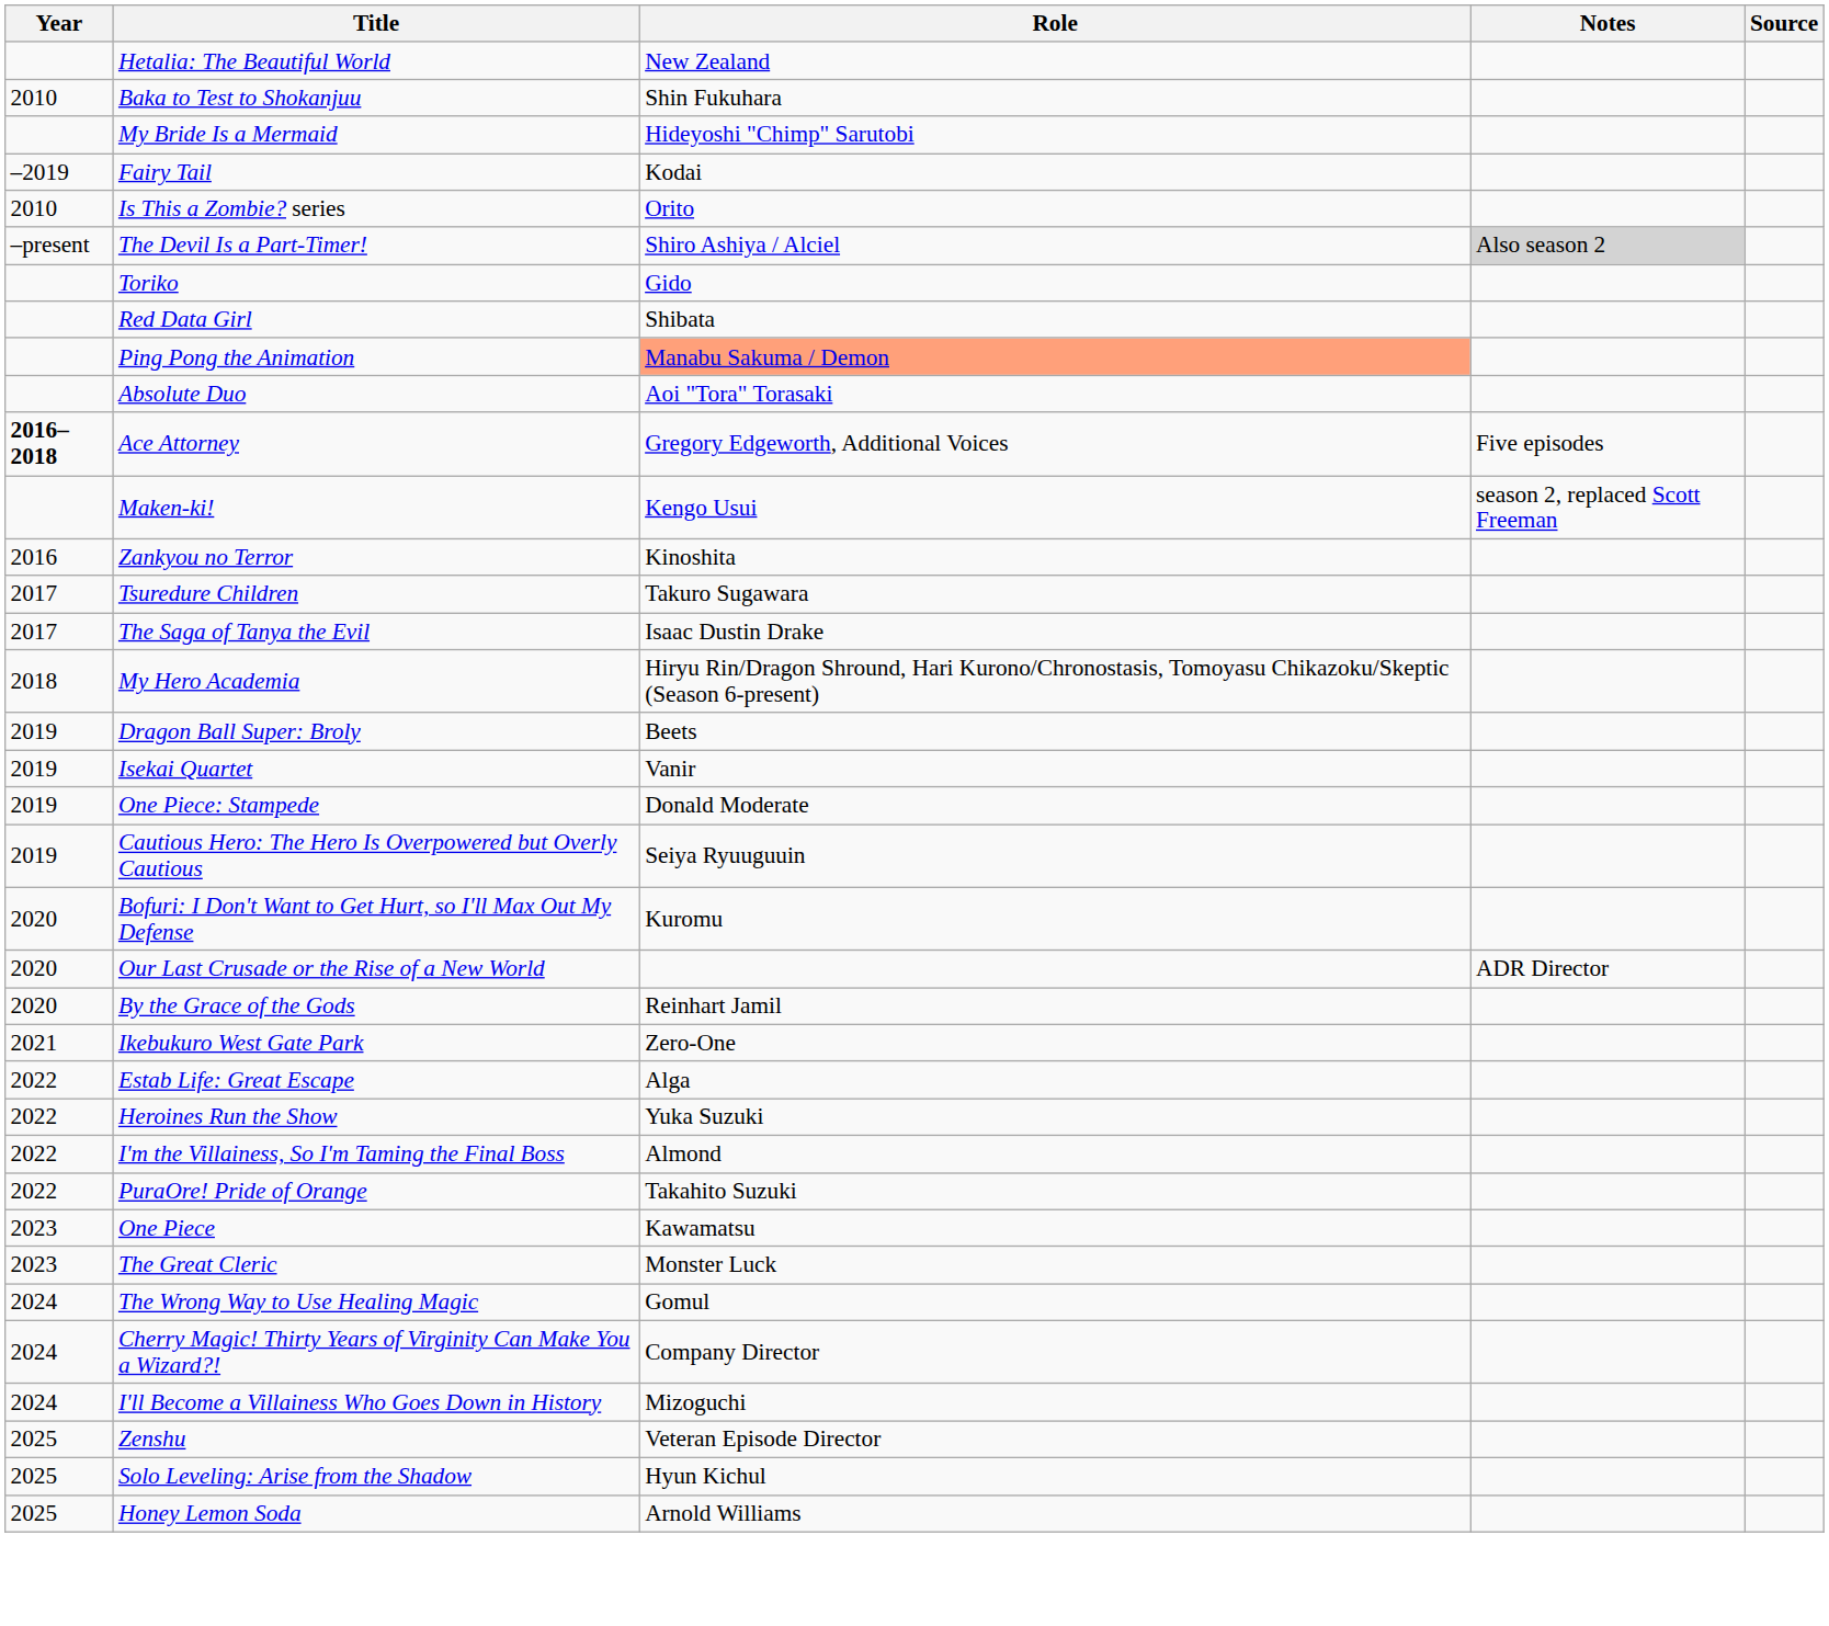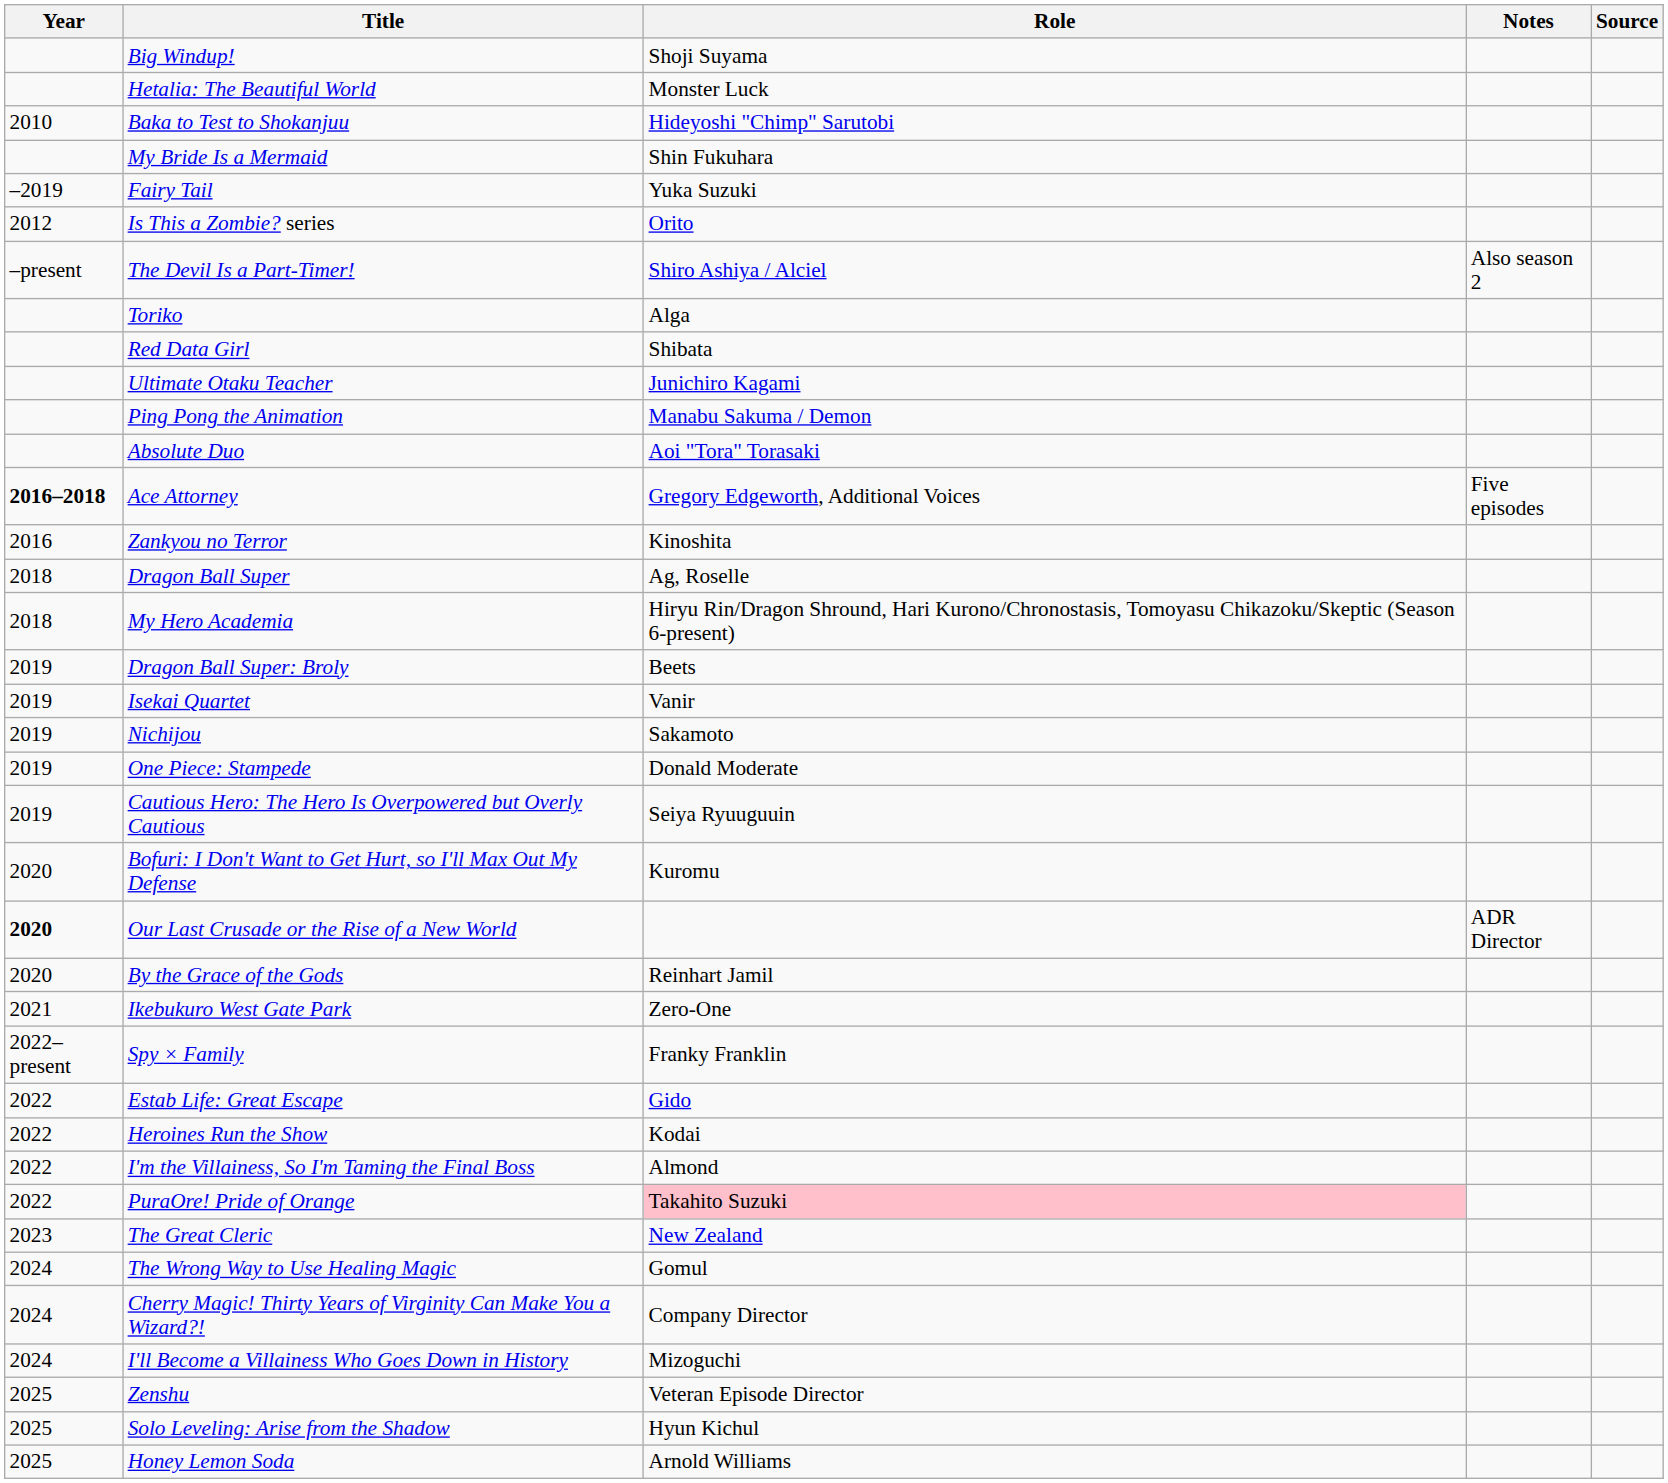+ row: Big Windup! | Shoji Suyama
Hetalia: The Beautiful World | Role: New Zealand -> Monster Luck
Baka to Test to Shokanjuu | Role: Shin Fukuhara -> Hideyoshi "Chimp" Sarutobi
My Bride Is a Mermaid | Role: Hideyoshi "Chimp" Sarutobi -> Shin Fukuhara
Fairy Tail | Role: Kodai -> Yuka Suzuki
Is This a Zombie? series | Year: 2010 -> 2012
The Devil Is a Part-Timer! | Notes: lightgrey background -> no background
Toriko | Role: Gido -> Alga
+ row: Ultimate Otaku Teacher | Junichiro Kagami
Ping Pong the Animation | Role: lightsalmon background -> no background
- row: Maken-ki! | Kengo Usui | season 2, replaced Scott Freeman
- row: 2017 | Tsuredure Children | Takuro Sugawara
- row: 2017 | The Saga of Tanya the Evil | Isaac Dustin Drake
+ row: 2018 | Dragon Ball Super | Ag, Roselle
+ row: 2019 | Nichijou | Sakamoto
Our Last Crusade or the Rise of a New World | Year: normal -> bold
+ row: 2022–present | Spy × Family | Franky Franklin
Estab Life: Great Escape | Role: Alga -> Gido
Heroines Run the Show | Role: Yuka Suzuki -> Kodai
PuraOre! Pride of Orange | Role: no background -> pink background
- row: 2023 | One Piece | Kawamatsu
The Great Cleric | Role: Monster Luck -> New Zealand
